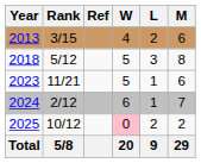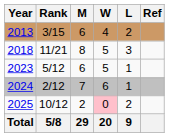columns swapped: M <-> Ref
2018 | Rank: 5/12 -> 11/21
2023 | Rank: 11/21 -> 5/12
